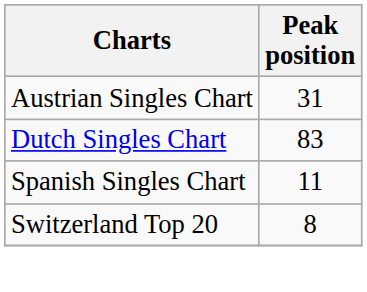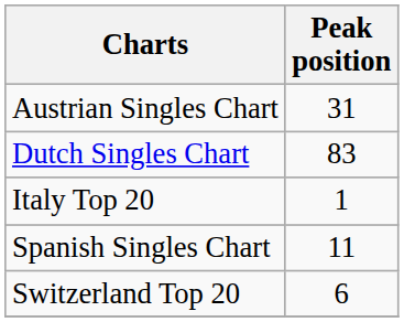+ row: Italy Top 20 | 1
Switzerland Top 20 | Peak position: 8 -> 6
